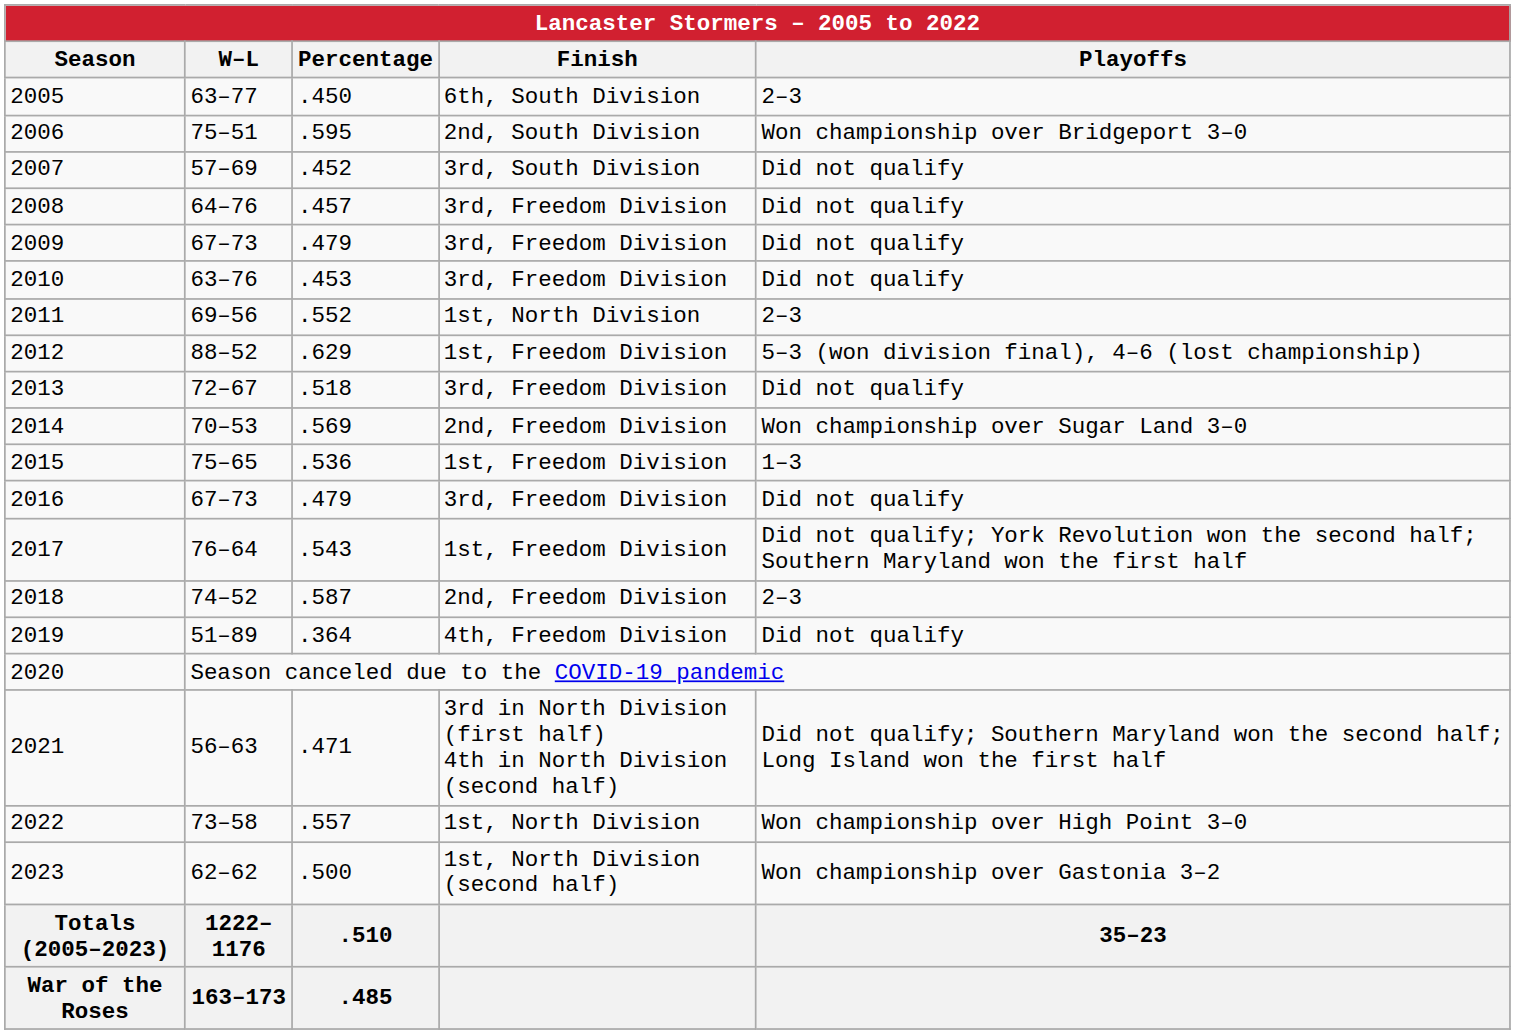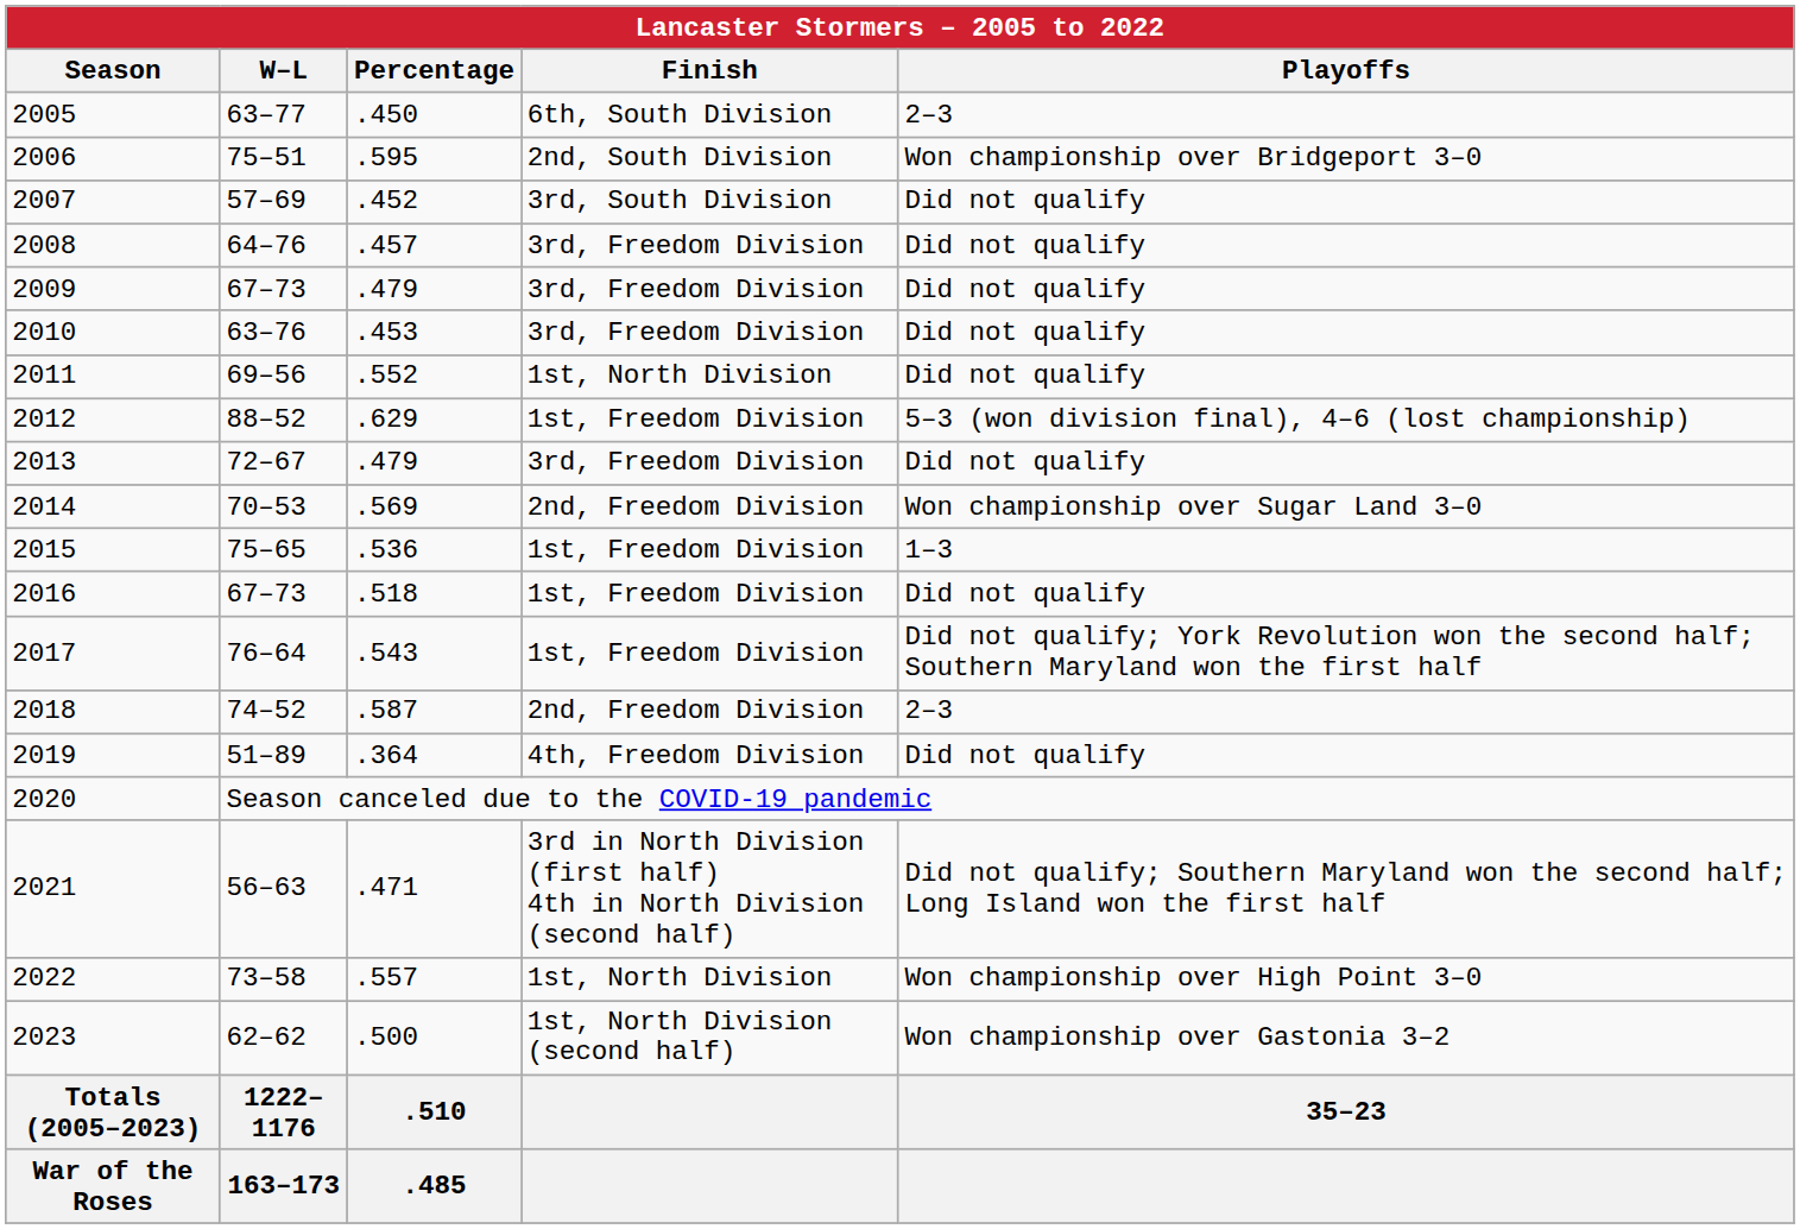2011 | Playoffs: 2–3 -> Did not qualify
2013 | Percentage: .518 -> .479
2016 | Percentage: .479 -> .518
2016 | Finish: 3rd, Freedom Division -> 1st, Freedom Division
